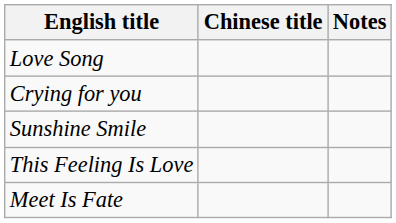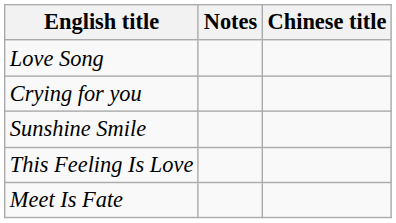columns swapped: Chinese title <-> Notes
